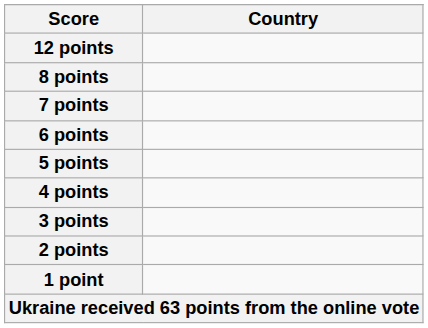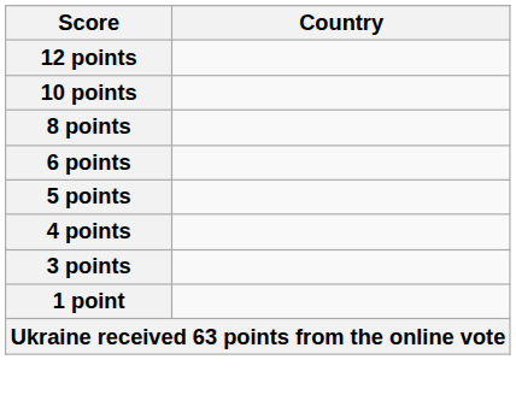+ row: 10 points
- row: 7 points
- row: 2 points
